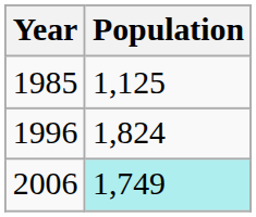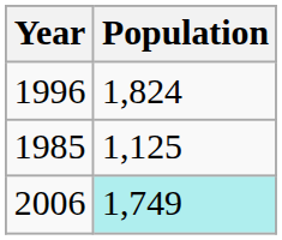rows swapped: 1985 <-> 1996
